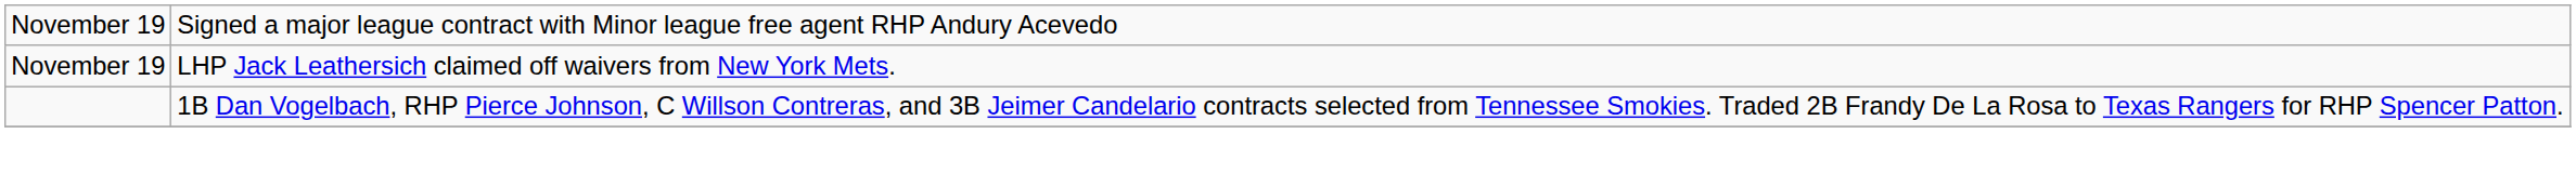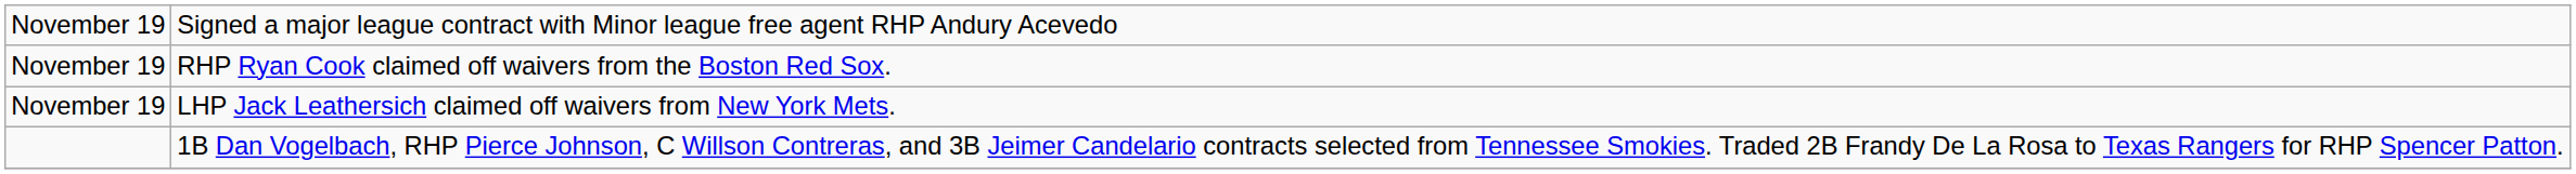+ row: November 19 | RHP Ryan Cook claimed off waivers from the Boston Red Sox.
